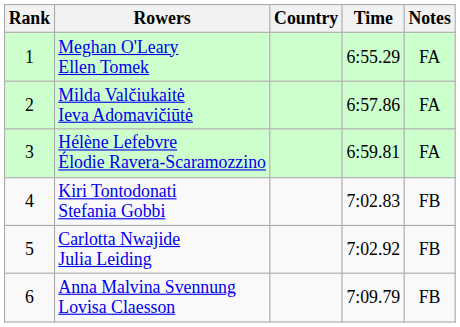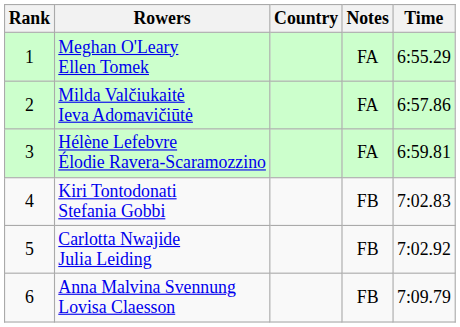columns swapped: Time <-> Notes
